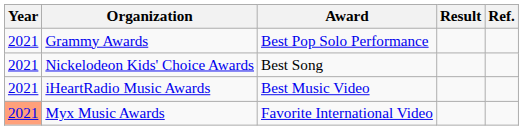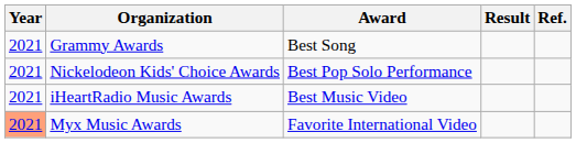Grammy Awards | Award: Best Pop Solo Performance -> Best Song
Nickelodeon Kids' Choice Awards | Award: Best Song -> Best Pop Solo Performance
